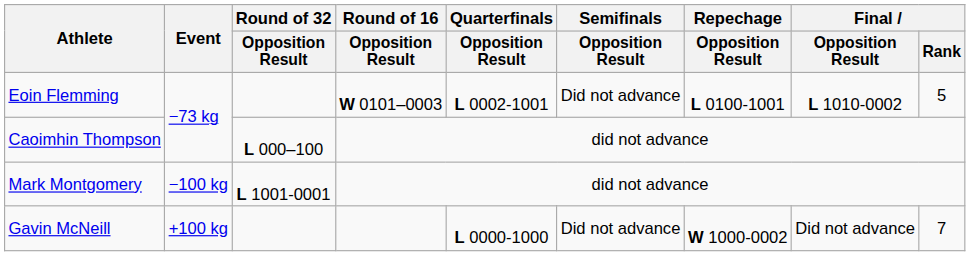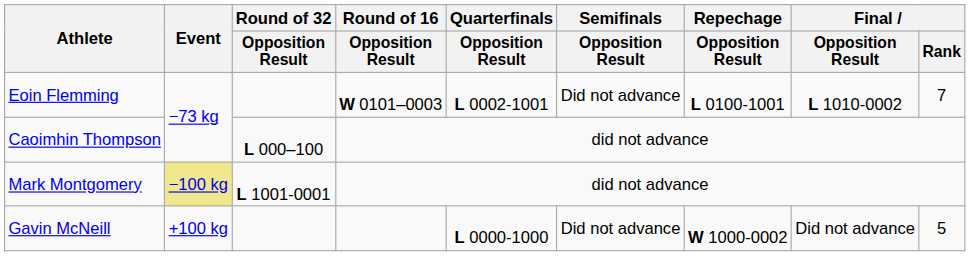Eoin Flemming | Final / Rank: 5 -> 7
Mark Montgomery | Event: no background -> khaki background
Gavin McNeill | Final / Rank: 7 -> 5
